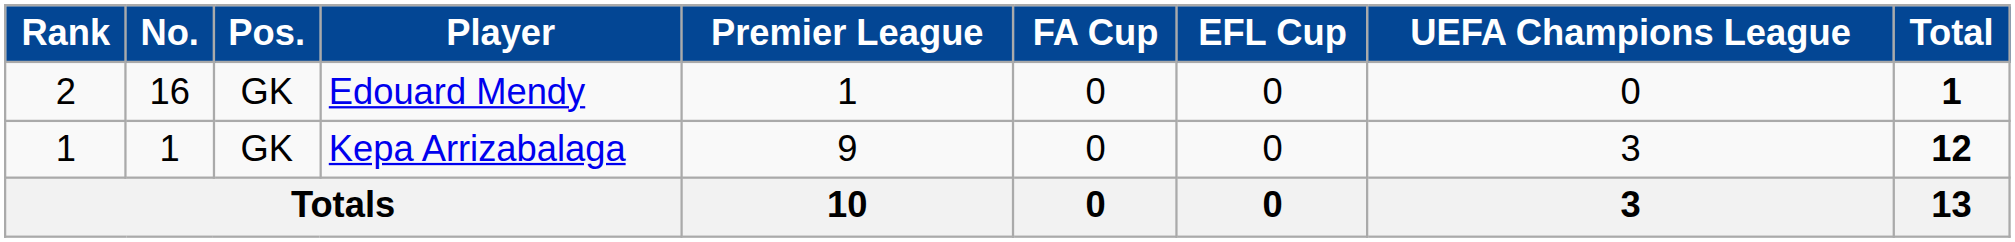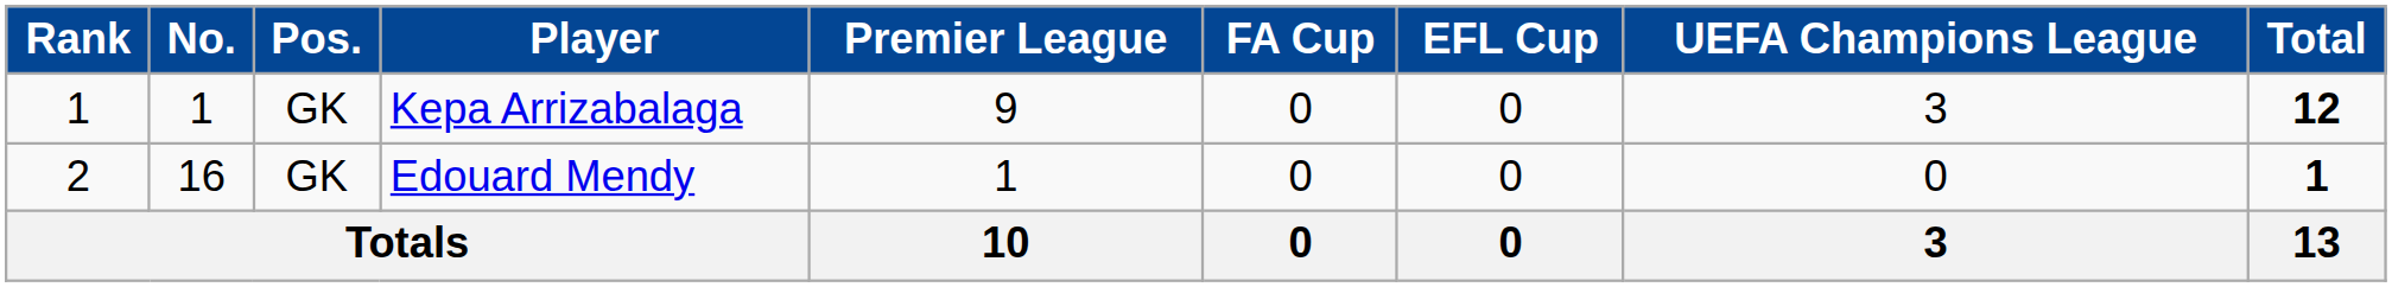rows swapped: Kepa Arrizabalaga <-> Edouard Mendy
